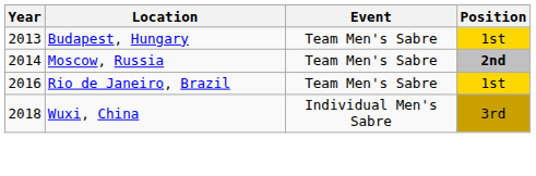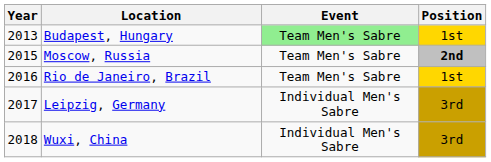Budapest, Hungary | Event: no background -> lightgreen background
Moscow, Russia | Year: 2014 -> 2015
+ row: 2017 | Leipzig, Germany | Individual Men's Sabre | 3rd
